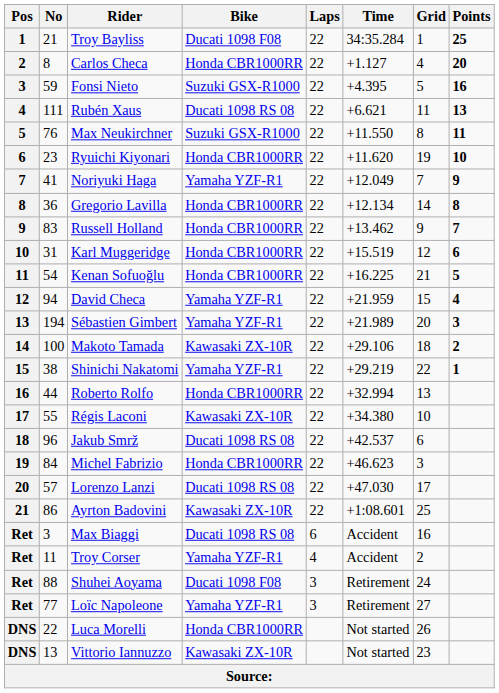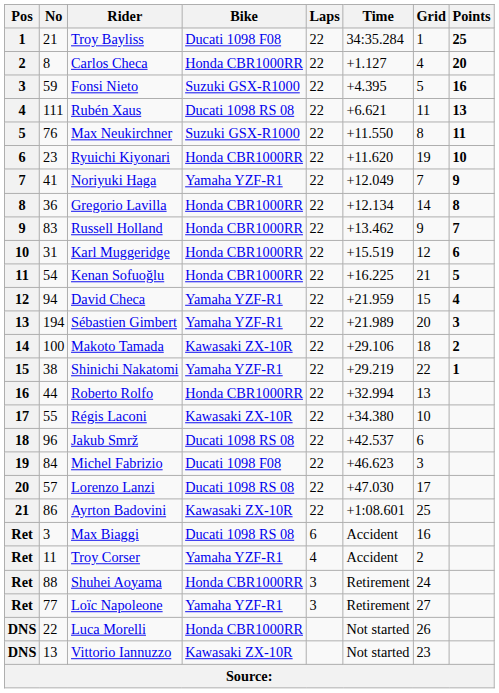Michel Fabrizio | Bike: Honda CBR1000RR -> Ducati 1098 F08
Shuhei Aoyama | Bike: Ducati 1098 F08 -> Honda CBR1000RR
